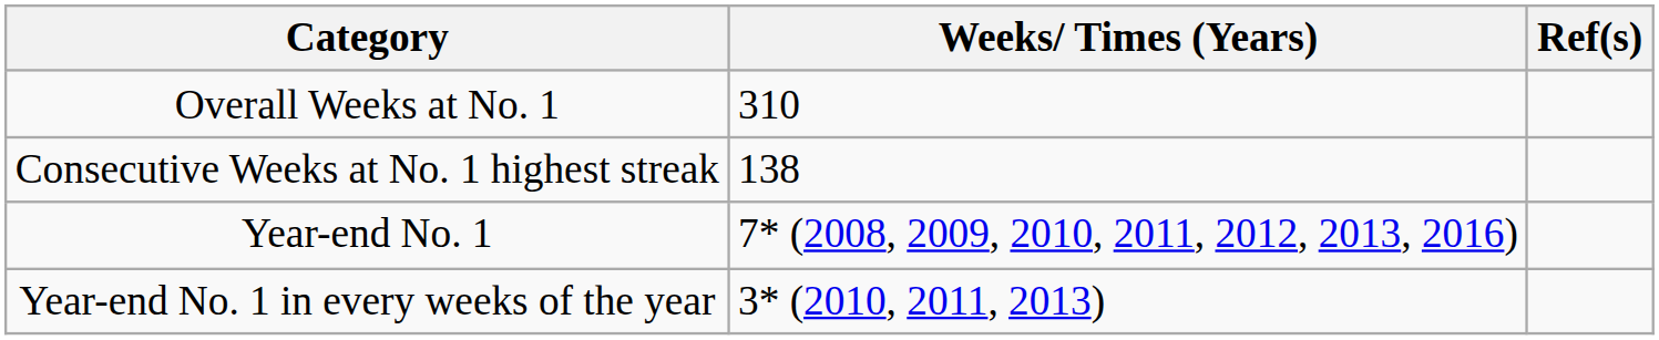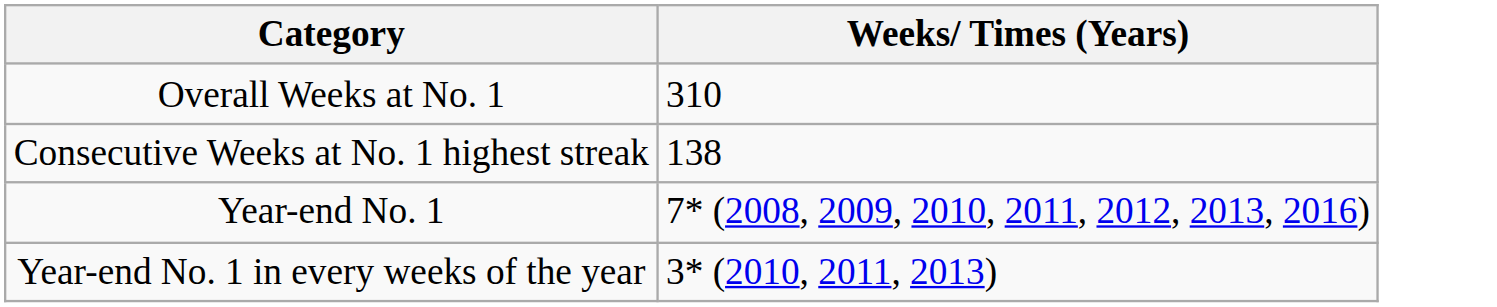- column: Ref(s)
